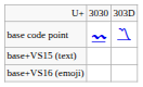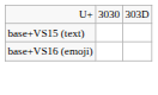- row: base code point | 〰 | 〽
